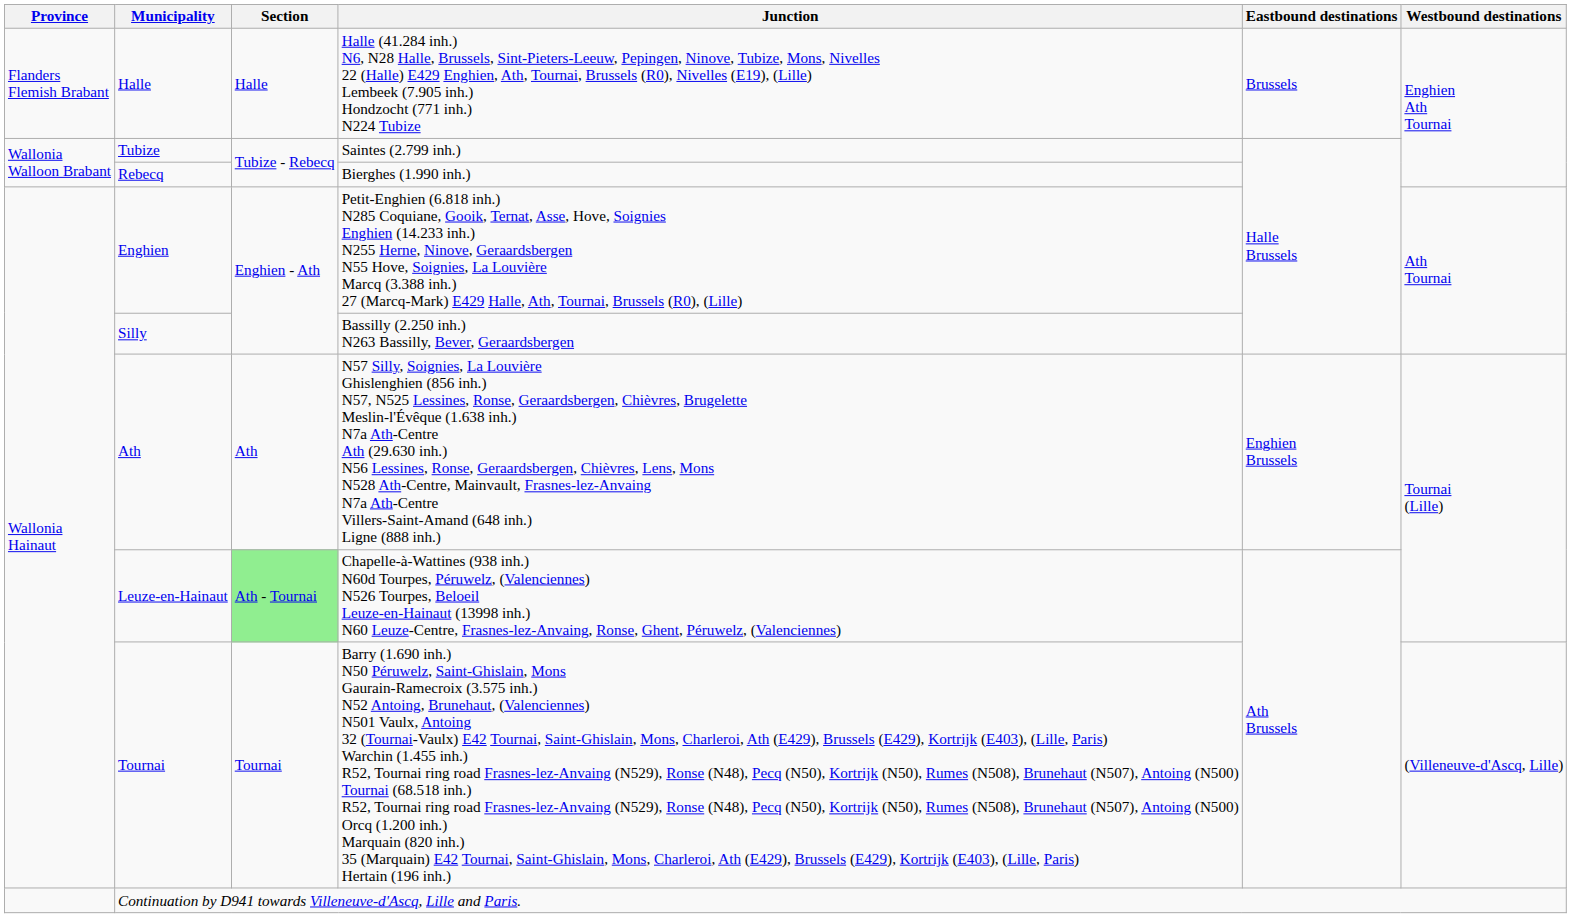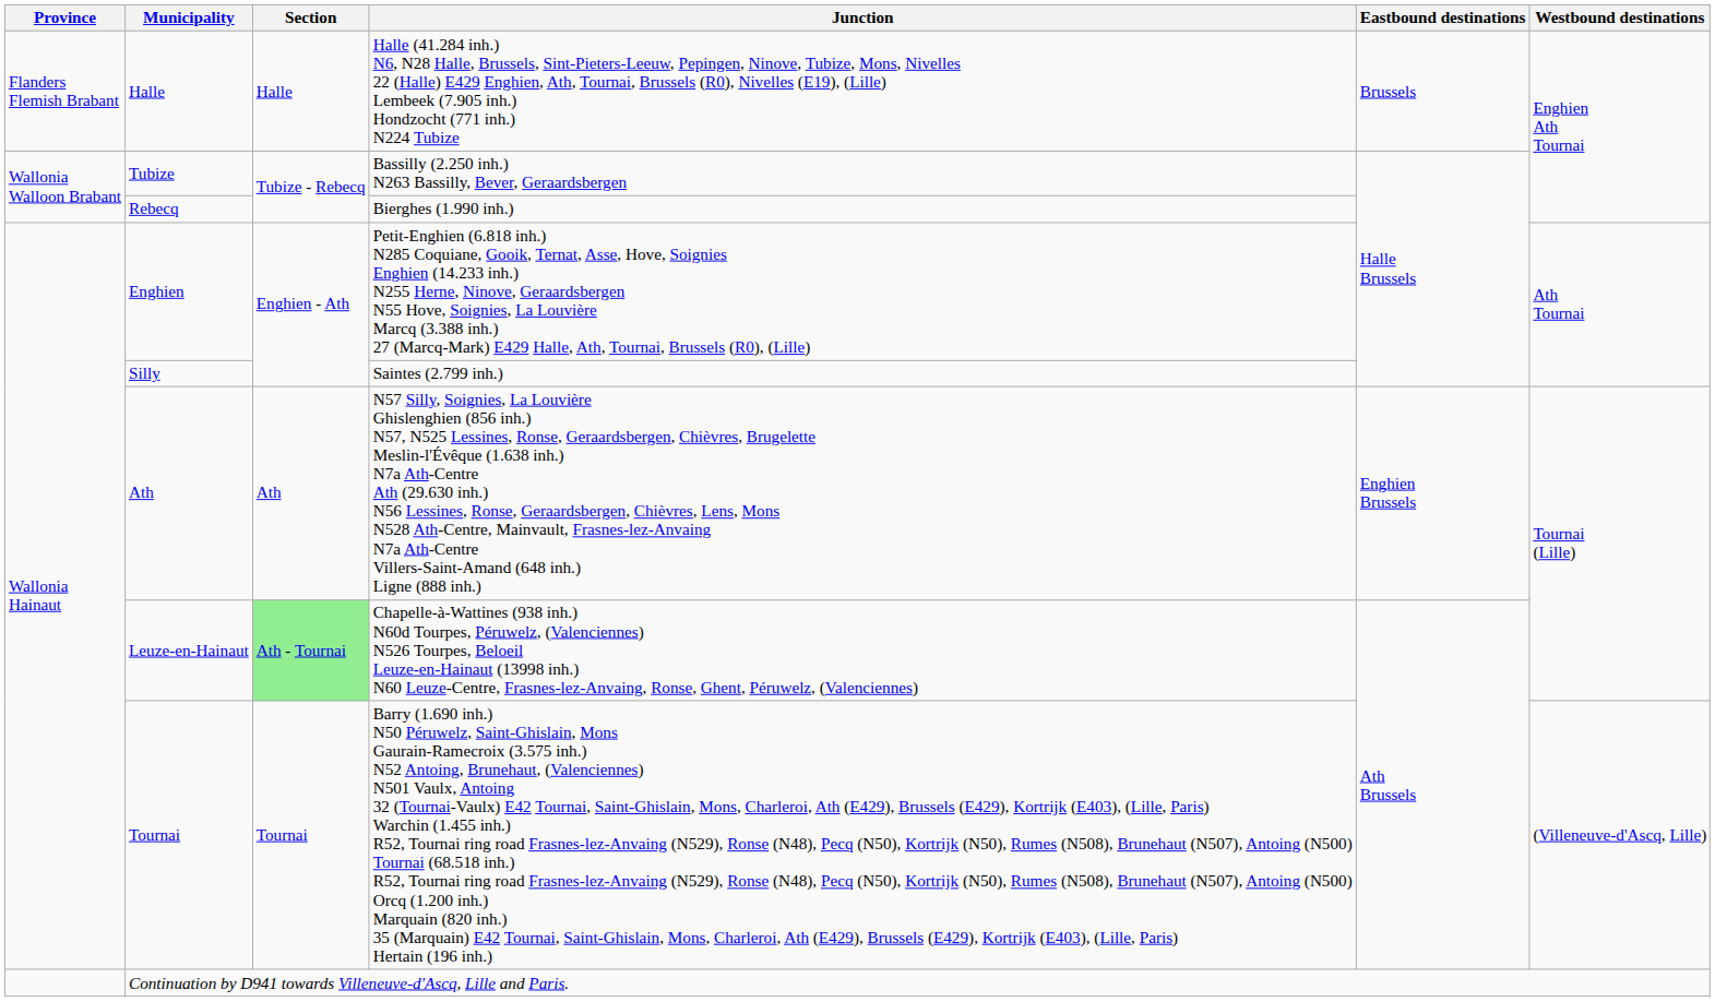Tubize | Junction: Saintes (2.799 inh.) -> Bassilly (2.250 inh.) N263 Bassilly, Bever, Geraardsbergen
Silly | Junction: Bassilly (2.250 inh.) N263 Bassilly, Bever, Geraardsbergen -> Saintes (2.799 inh.)
